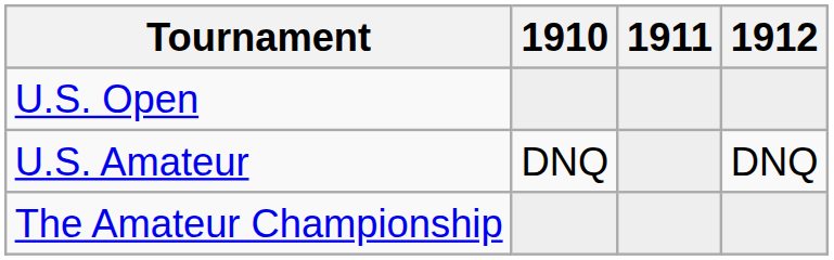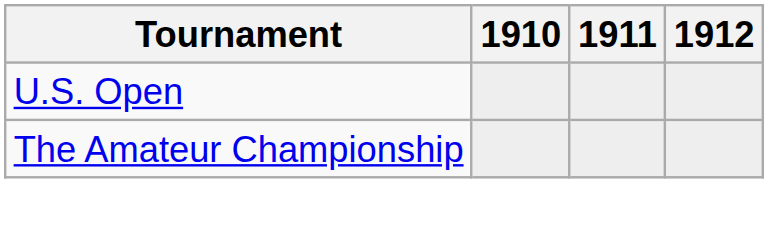- row: U.S. Amateur | DNQ | DNQ
